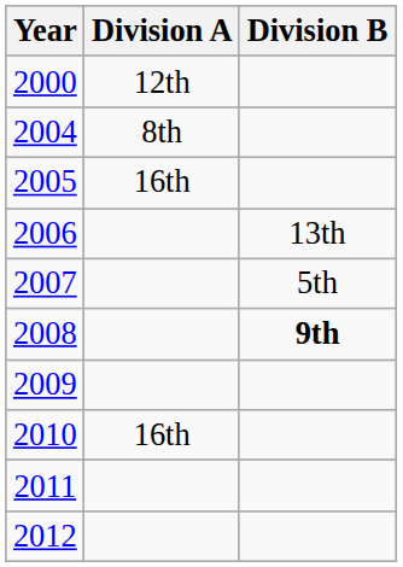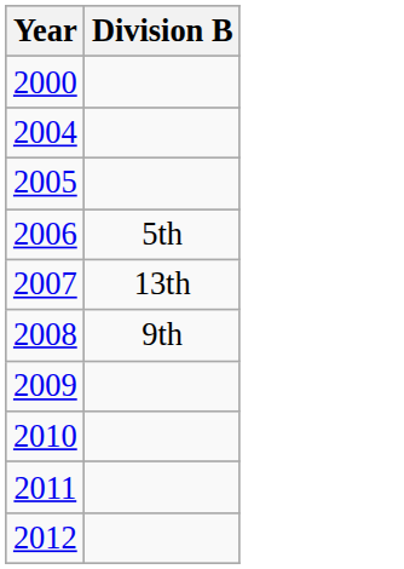- column: Division A | 12th | 8th | 16th | 16th
2006 | Division B: 13th -> 5th
2007 | Division B: 5th -> 13th
2008 | Division B: bold -> normal
